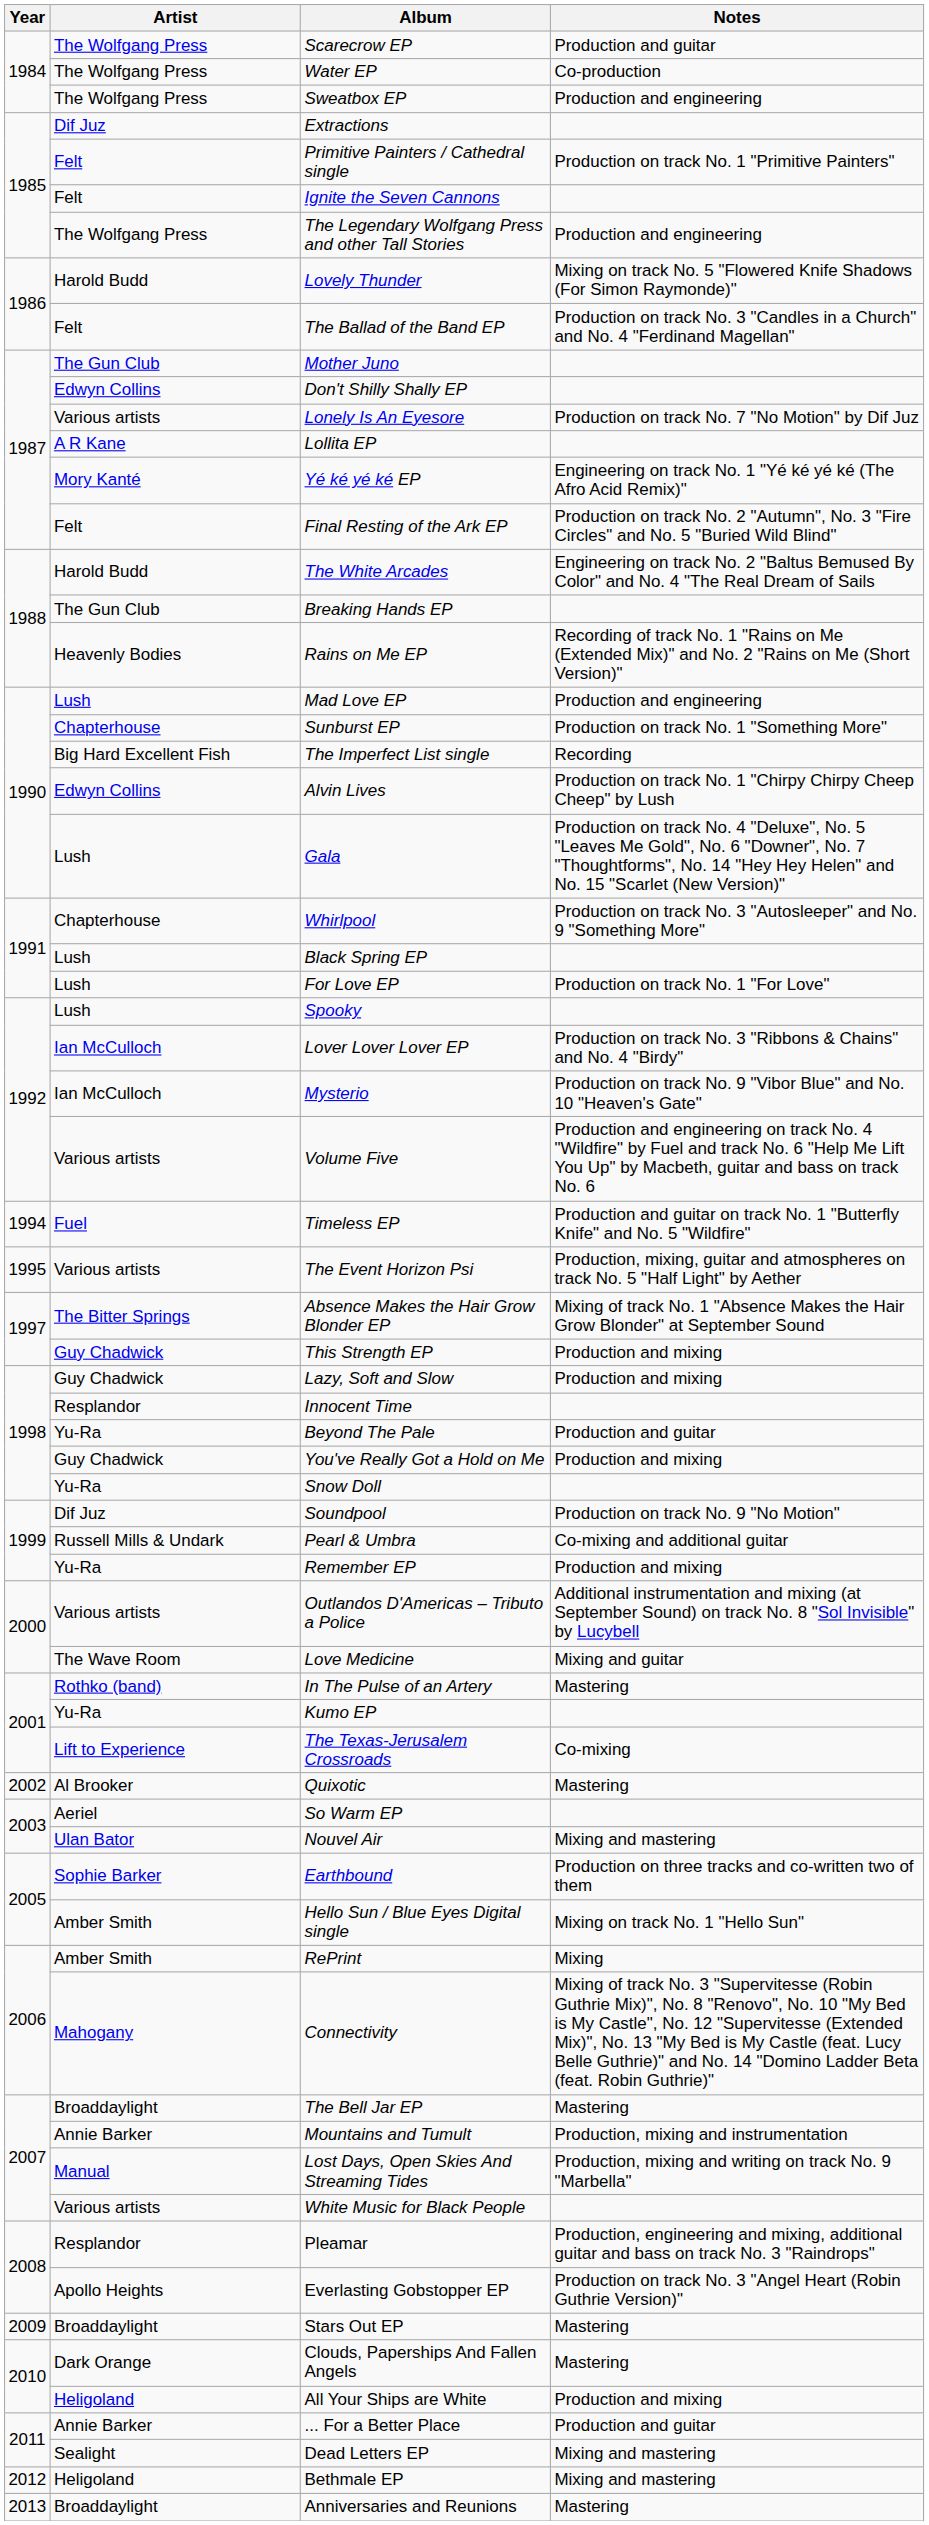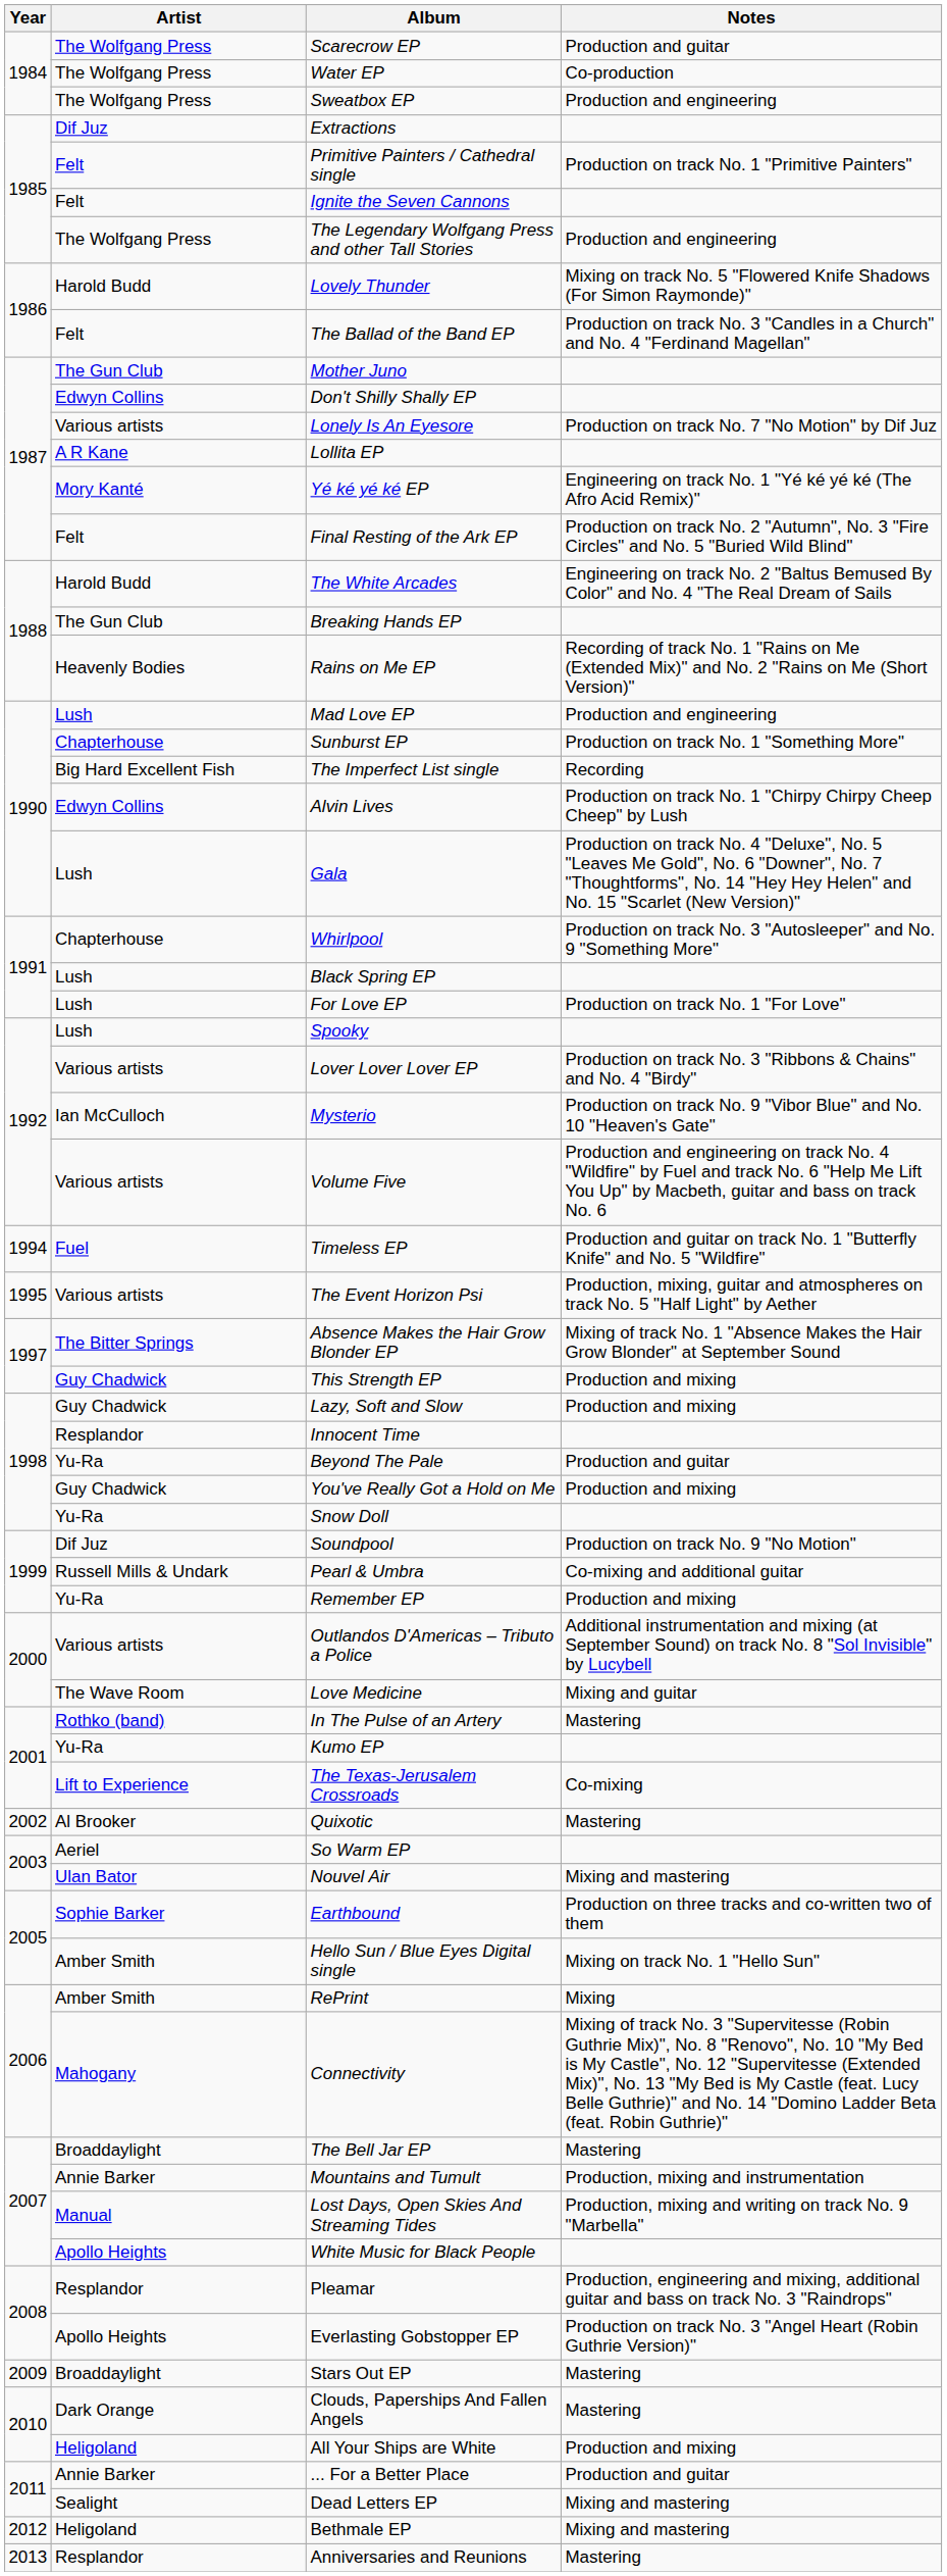Lover Lover Lover EP | Artist: Ian McCulloch -> Various artists
White Music for Black People | Artist: Various artists -> Apollo Heights
Anniversaries and Reunions | Artist: Broaddaylight -> Resplandor
